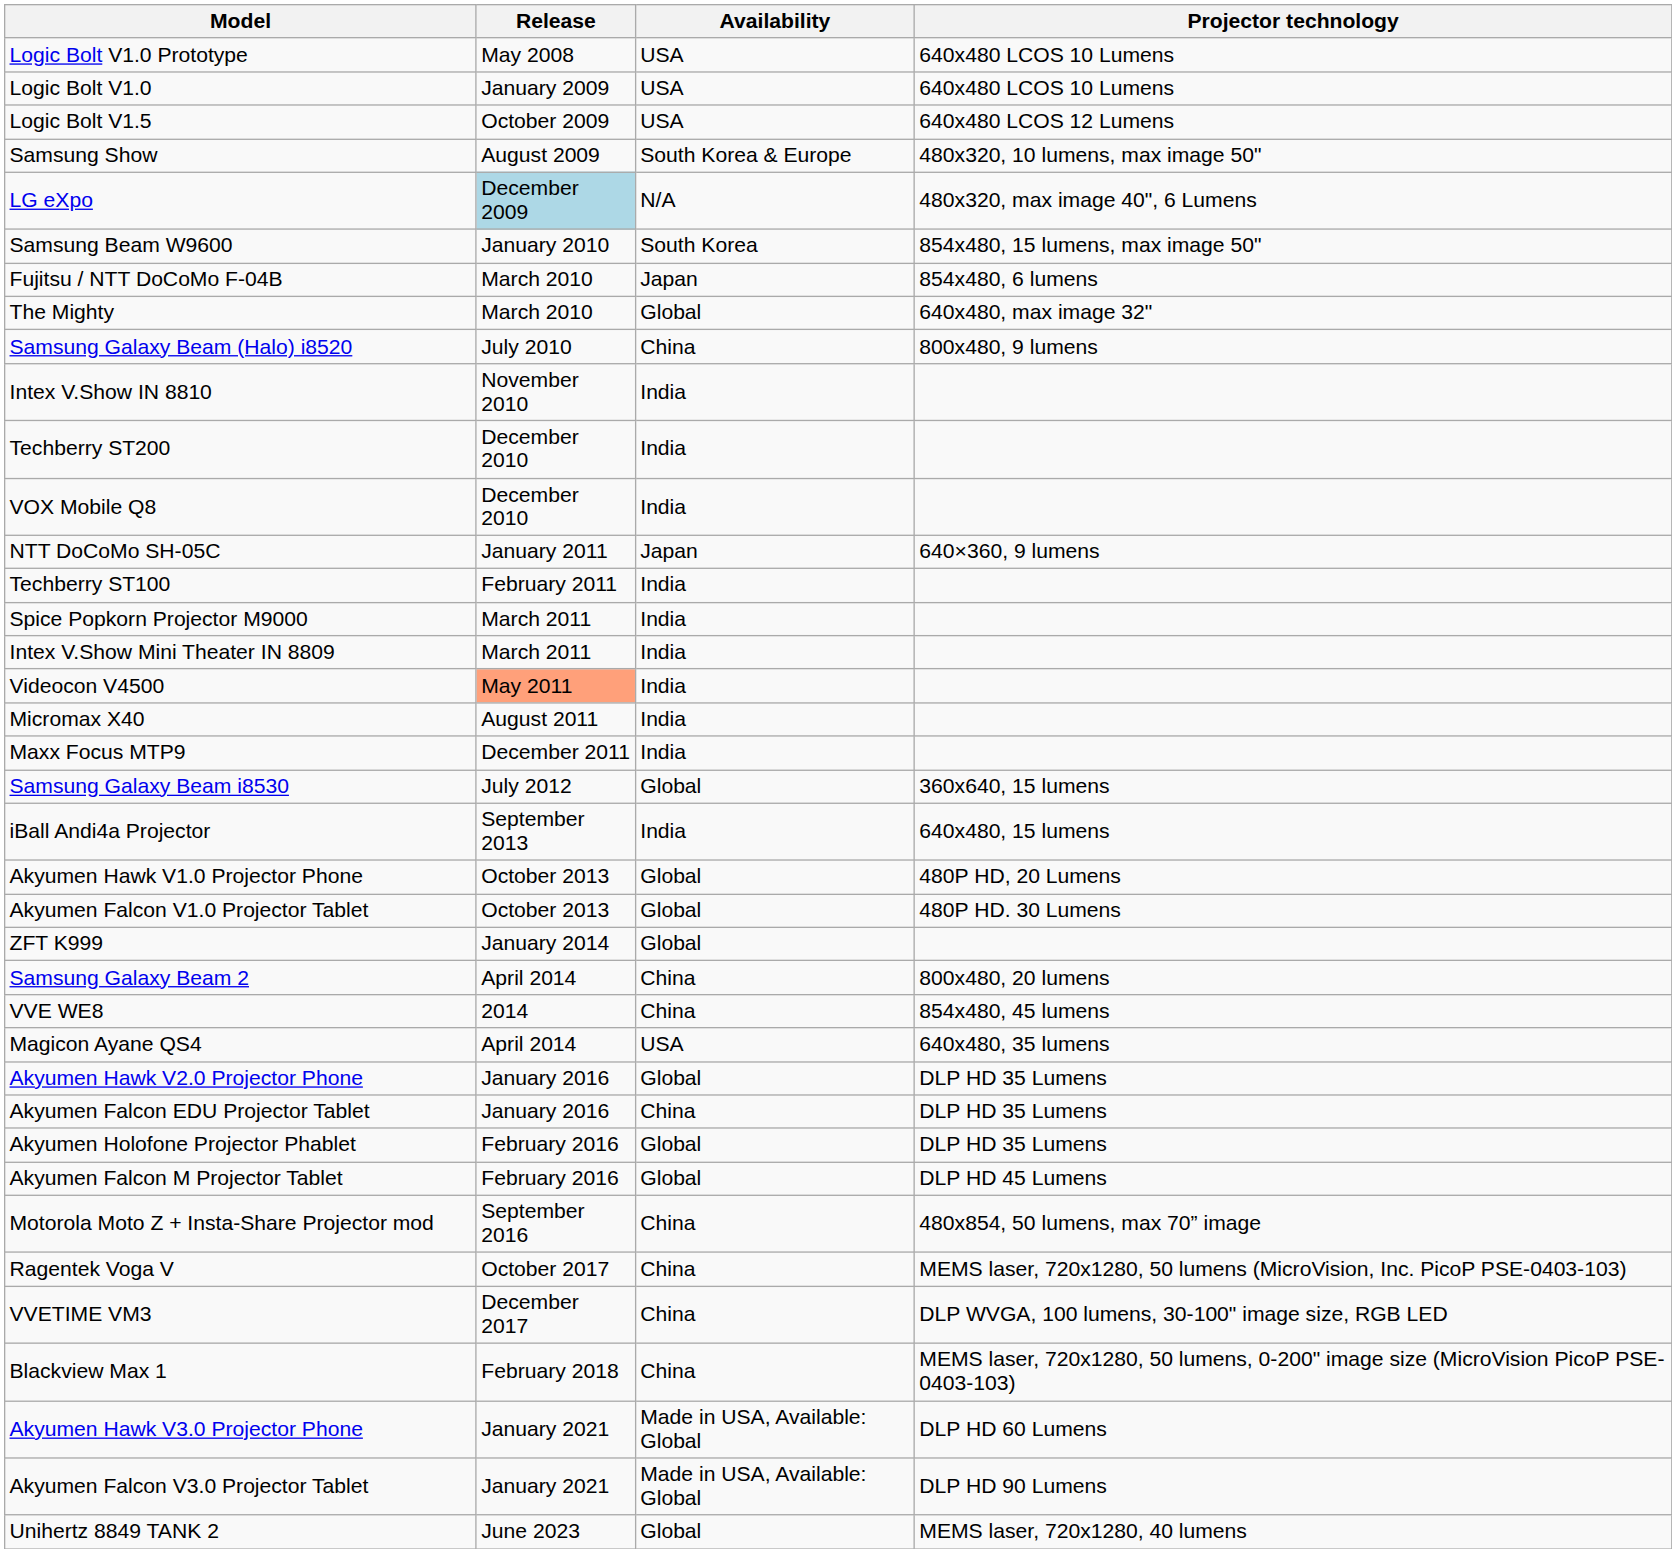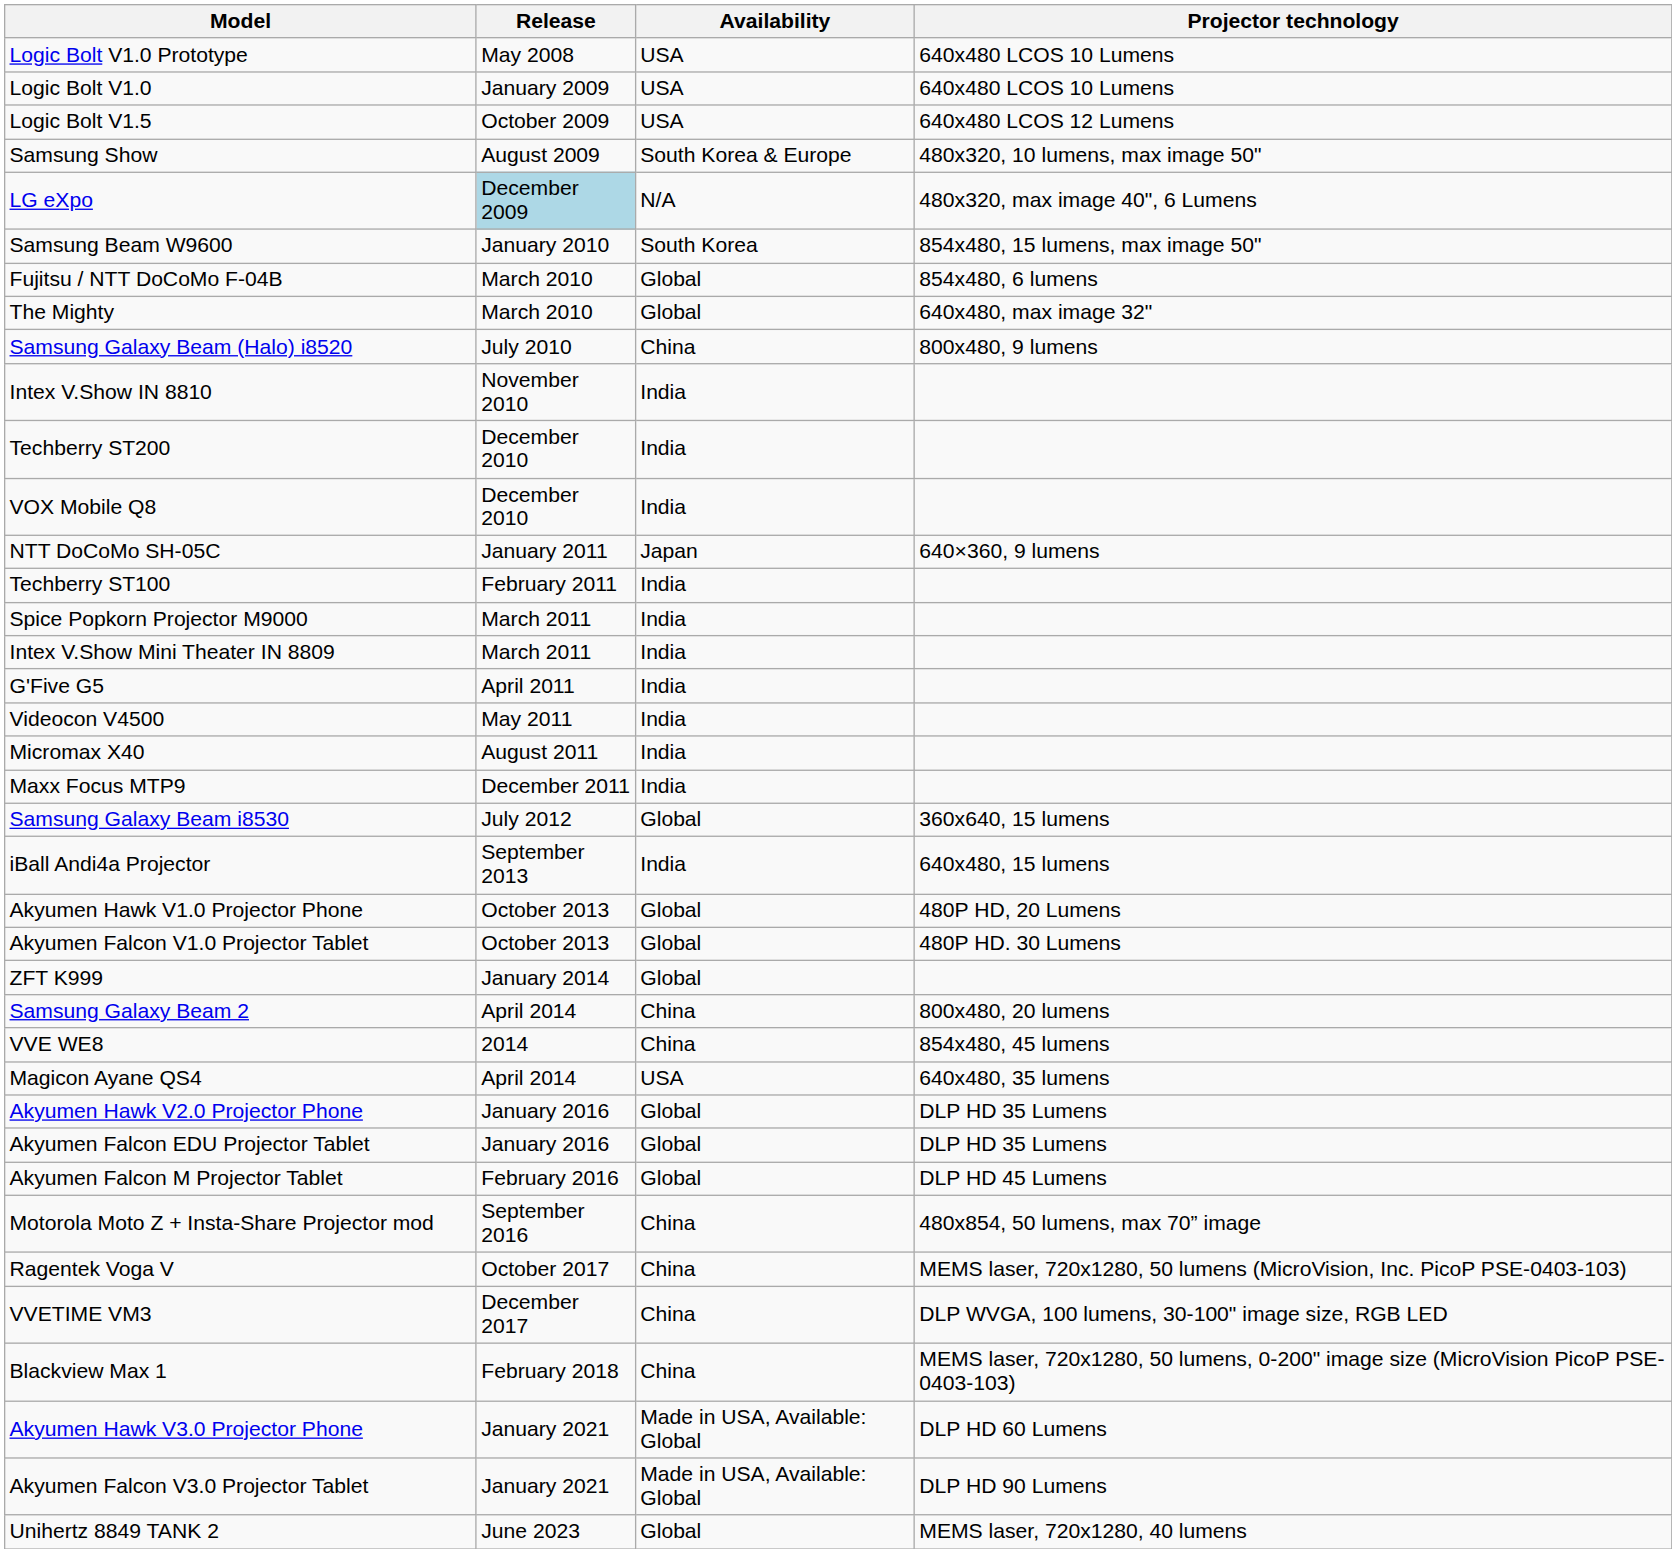Fujitsu / NTT DoCoMo F-04B | Availability: Japan -> Global
+ row: G'Five G5 | April 2011 | India
Videocon V4500 | Release: lightsalmon background -> no background
Akyumen Falcon EDU Projector Tablet | Availability: China -> Global
- row: Akyumen Holofone Projector Phablet | February 2016 | Global | DLP HD 35 Lumens
